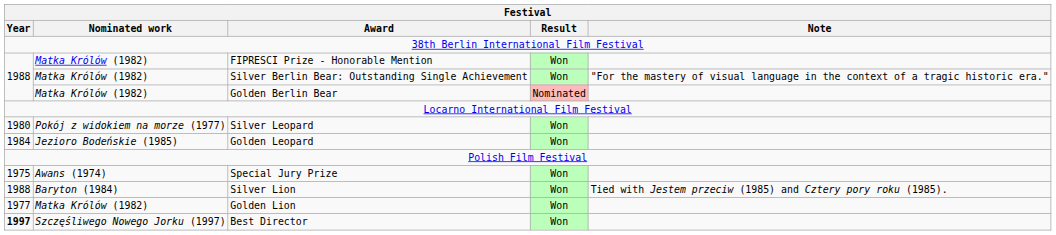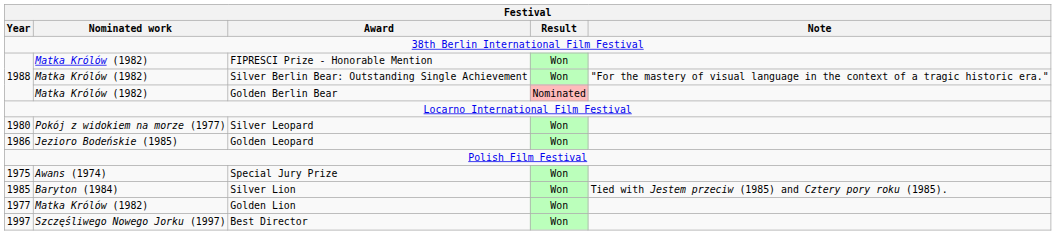Golden Leopard | Year: 1984 -> 1986
Silver Lion | Year: 1988 -> 1985
Best Director | Year: bold -> normal
